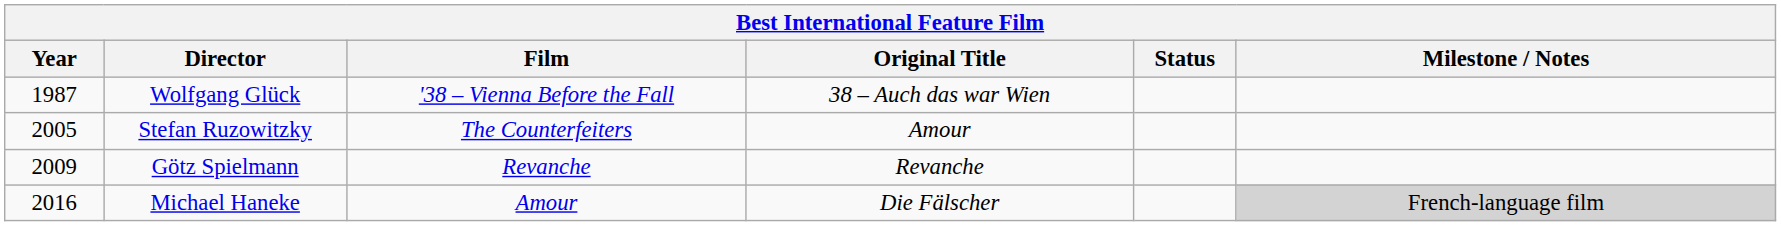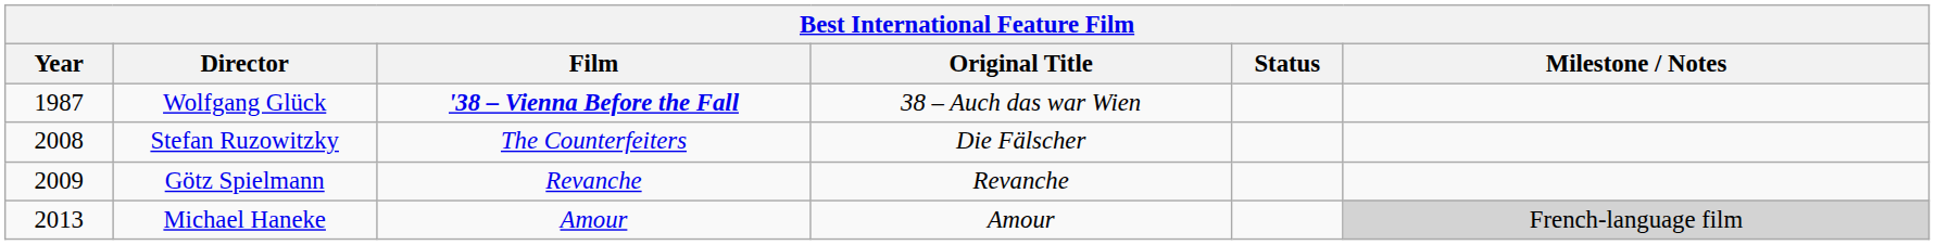Wolfgang Glück | Film: normal -> bold
Stefan Ruzowitzky | Year: 2005 -> 2008
Stefan Ruzowitzky | Original Title: Amour -> Die Fälscher
Michael Haneke | Year: 2016 -> 2013
Michael Haneke | Original Title: Die Fälscher -> Amour
